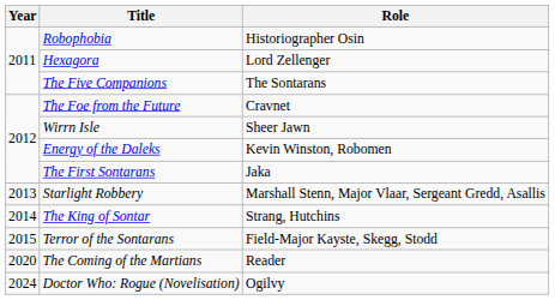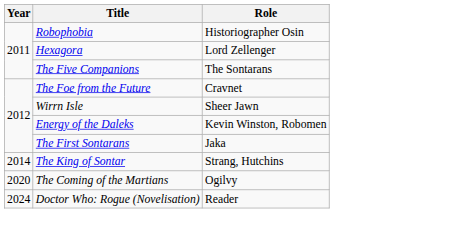- row: 2013 | Starlight Robbery | Marshall Stenn, Major Vlaar, Sergeant Gredd, Asallis
- row: 2015 | Terror of the Sontarans | Field-Major Kayste, Skegg, Stodd
The Coming of the Martians | Role: Reader -> Ogilvy
Doctor Who: Rogue (Novelisation) | Role: Ogilvy -> Reader
